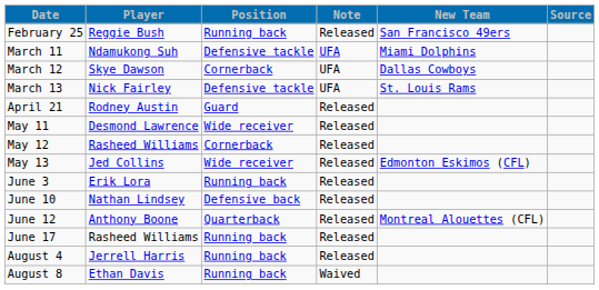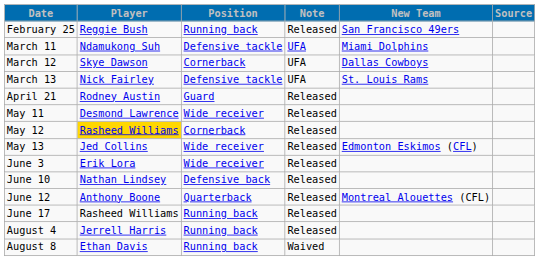May 12 | Player: no background -> gold background
June 3 | Position: Running back -> Wide receiver
